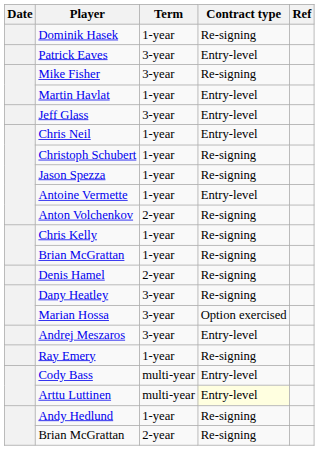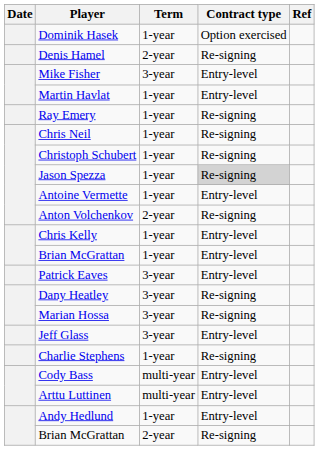Dominik Hasek | Contract type: Re-signing -> Option exercised
rows swapped: Denis Hamel <-> Patrick Eaves
Mike Fisher | Contract type: Re-signing -> Entry-level
rows swapped: Ray Emery <-> Jeff Glass
Chris Neil | Contract type: Entry-level -> Re-signing
Jason Spezza | Contract type: no background -> lightgrey background
Chris Kelly | Contract type: Re-signing -> Entry-level
Brian McGrattan / 1-year | Contract type: Re-signing -> Entry-level
Marian Hossa | Contract type: Option exercised -> Re-signing
- row: Andrej Meszaros | 3-year | Entry-level
+ row: Charlie Stephens | 1-year | Re-signing
Arttu Luttinen | Contract type: lightyellow background -> no background
Andy Hedlund | Contract type: Re-signing -> Entry-level
